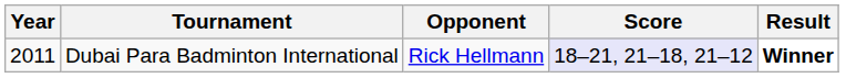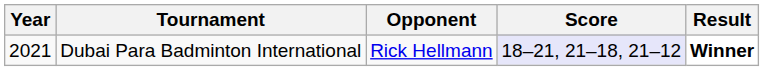Dubai Para Badminton International | Year: 2011 -> 2021
